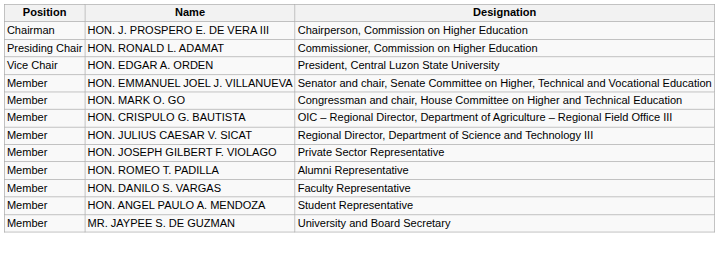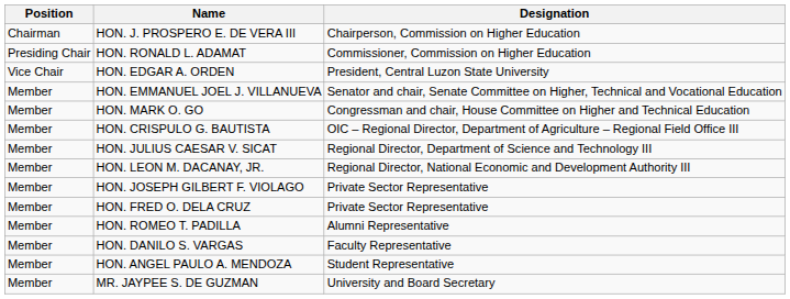+ row: Member | HON. LEON M. DACANAY, JR. | Regional Director, National Economic and Development Authority III
+ row: Member | HON. FRED O. DELA CRUZ | Private Sector Representative
